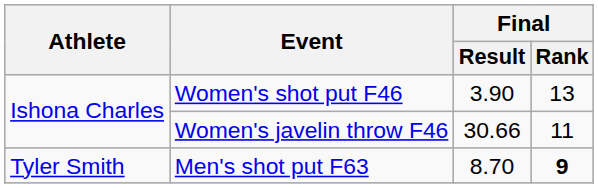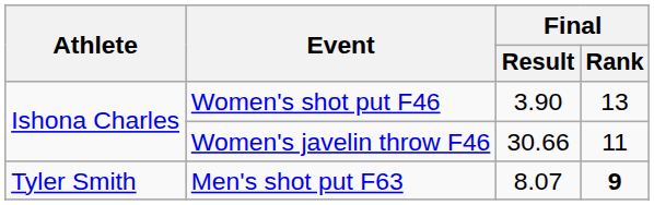Men's shot put F63 | Final / Result: 8.70 -> 8.07
